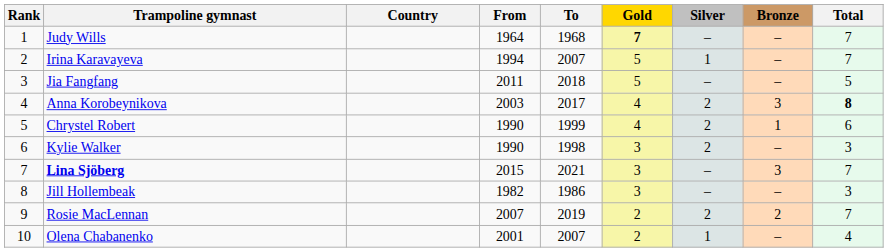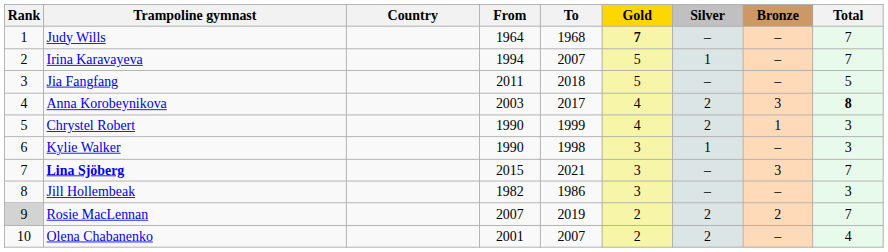Chrystel Robert | Total: 6 -> 3
Kylie Walker | Silver: 2 -> 1
Rosie MacLennan | Rank: no background -> lightgrey background
Olena Chabanenko | Silver: 1 -> 2
